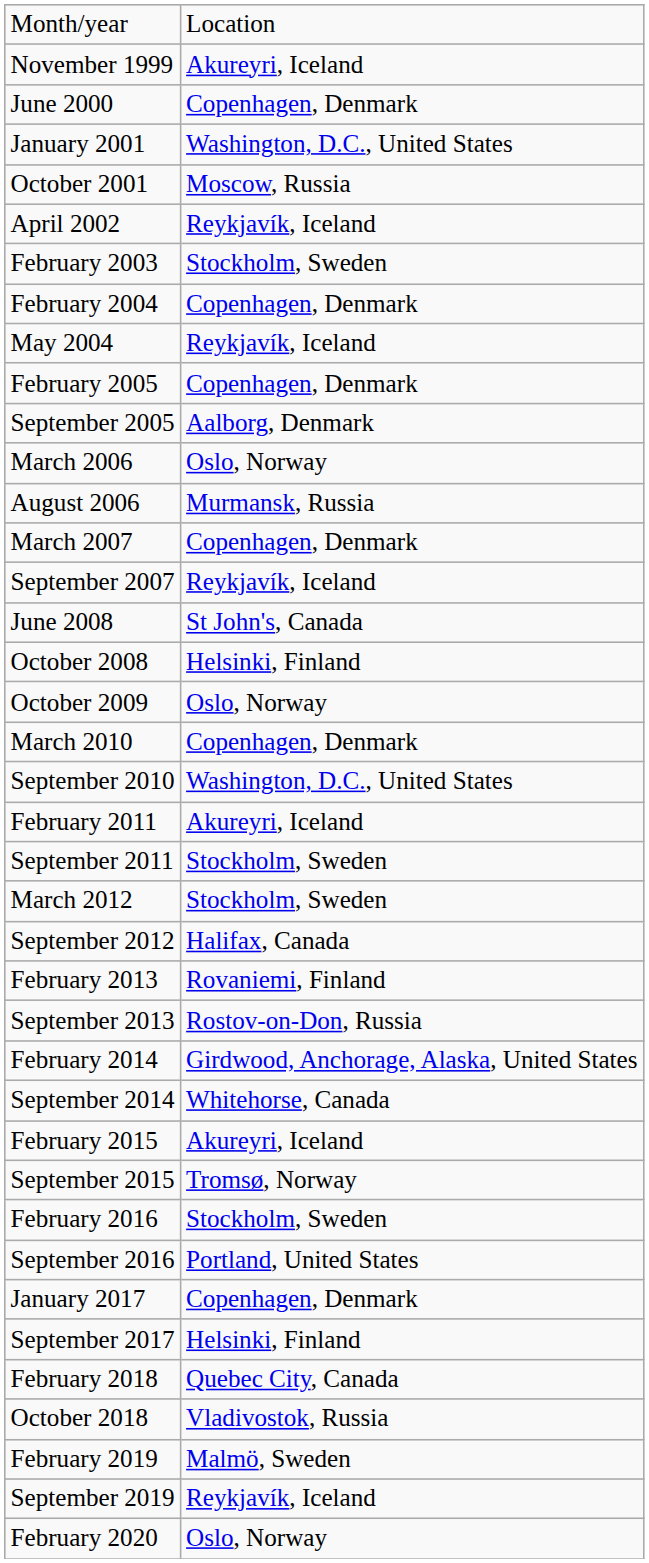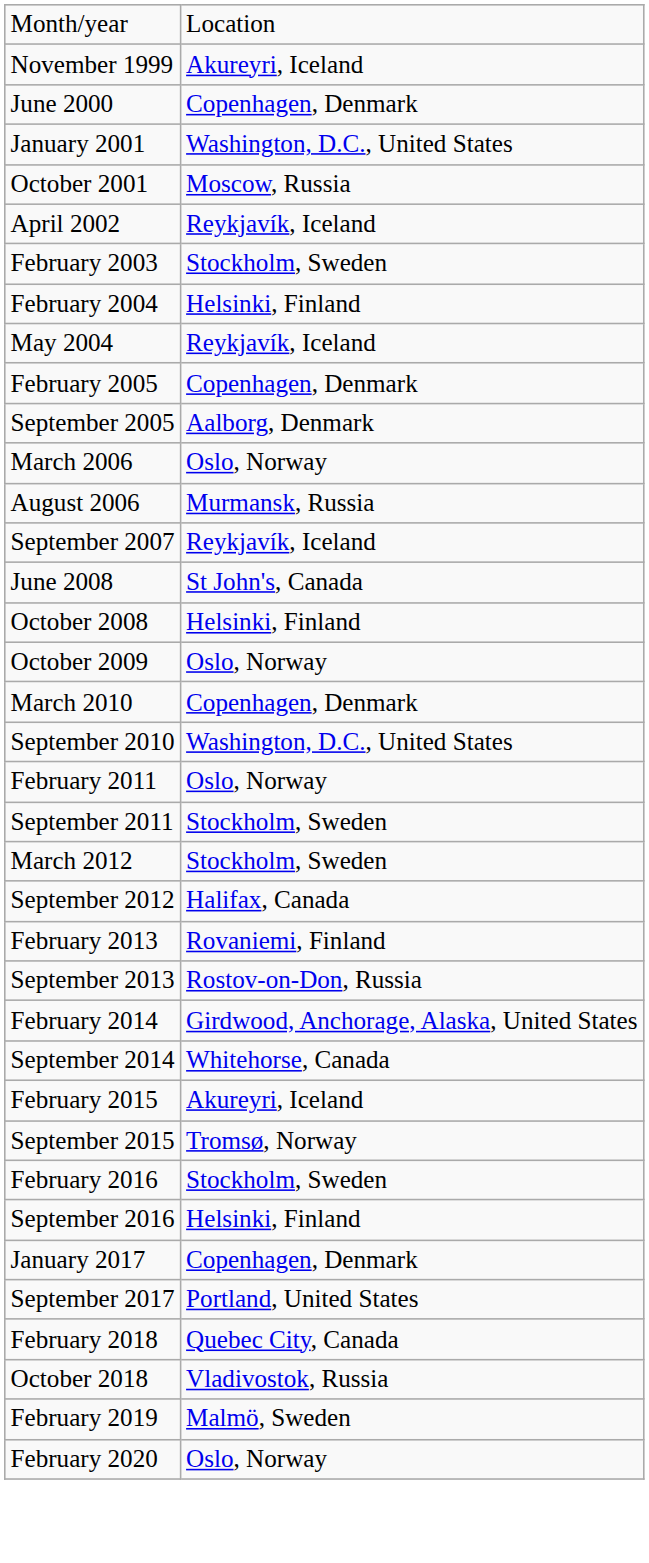February 2004 | column 2: Copenhagen, Denmark -> Helsinki, Finland
- row: March 2007 | Copenhagen, Denmark
February 2011 | column 2: Akureyri, Iceland -> Oslo, Norway
September 2016 | column 2: Portland, United States -> Helsinki, Finland
September 2017 | column 2: Helsinki, Finland -> Portland, United States
- row: September 2019 | Reykjavík, Iceland
